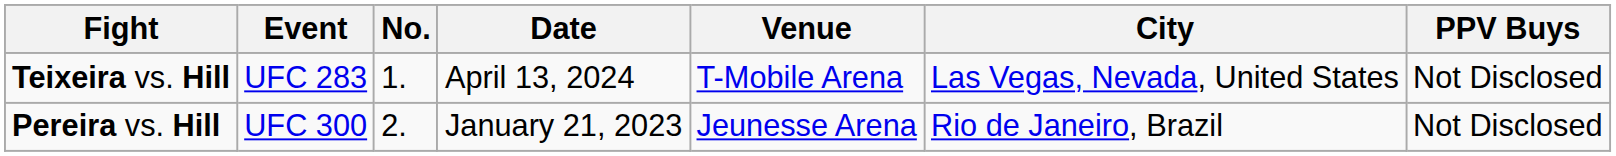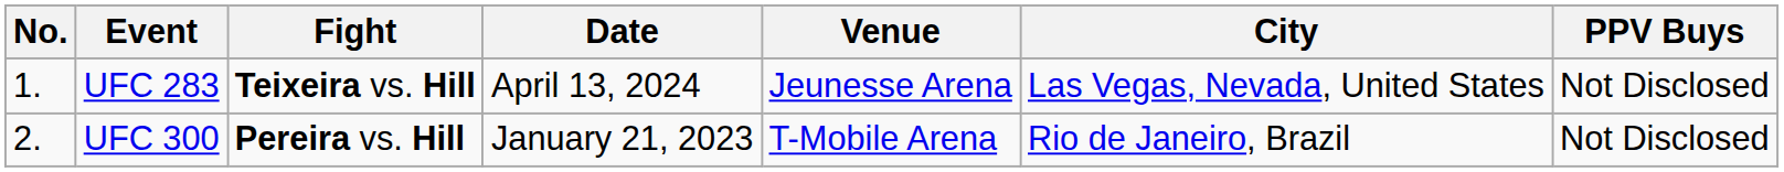columns swapped: No. <-> Fight
UFC 283 | Venue: T-Mobile Arena -> Jeunesse Arena
UFC 300 | Venue: Jeunesse Arena -> T-Mobile Arena
